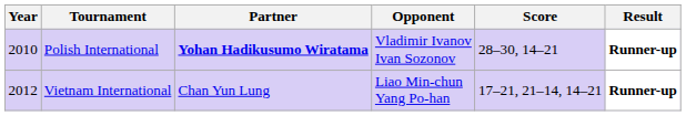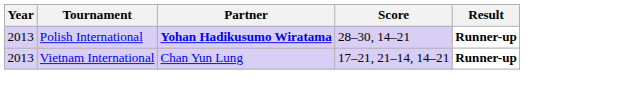- column: Opponent | Vladimir Ivanov Ivan Sozonov | Liao Min-chun Yang Po-han
Polish International | Year: 2010 -> 2013
Vietnam International | Year: 2012 -> 2013
